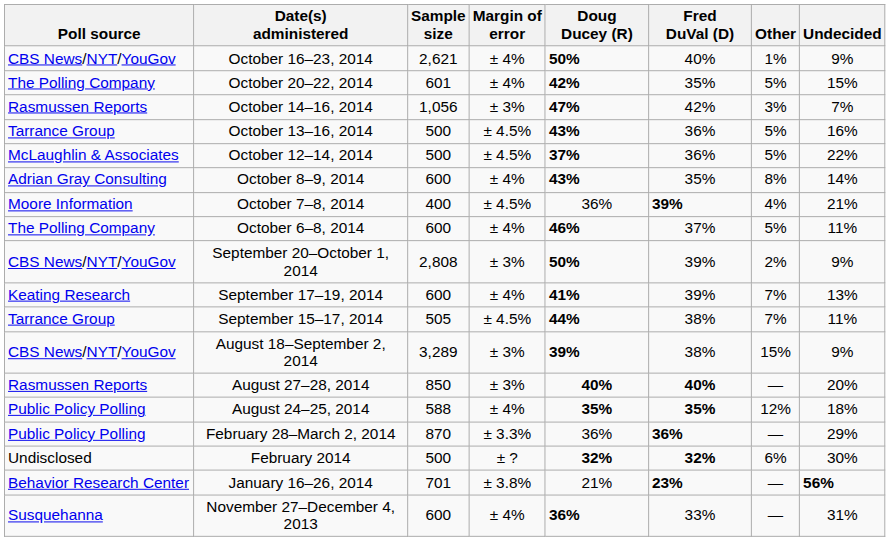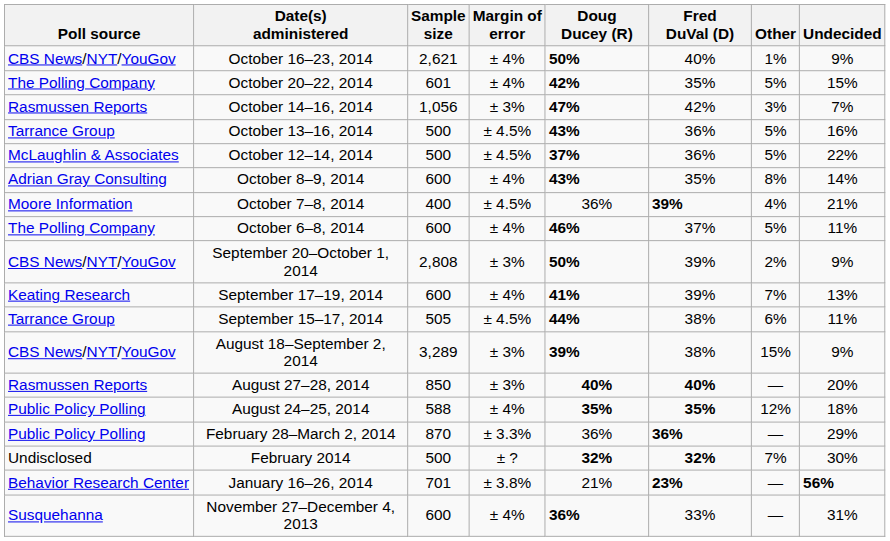September 15–17, 2014 | Other: 7% -> 6%
February 2014 | Other: 6% -> 7%
